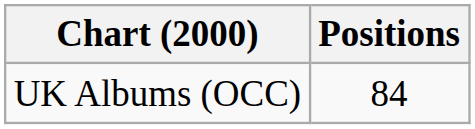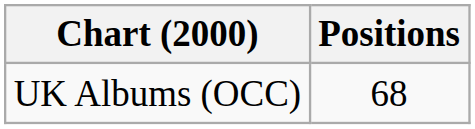UK Albums (OCC) | Positions: 84 -> 68
